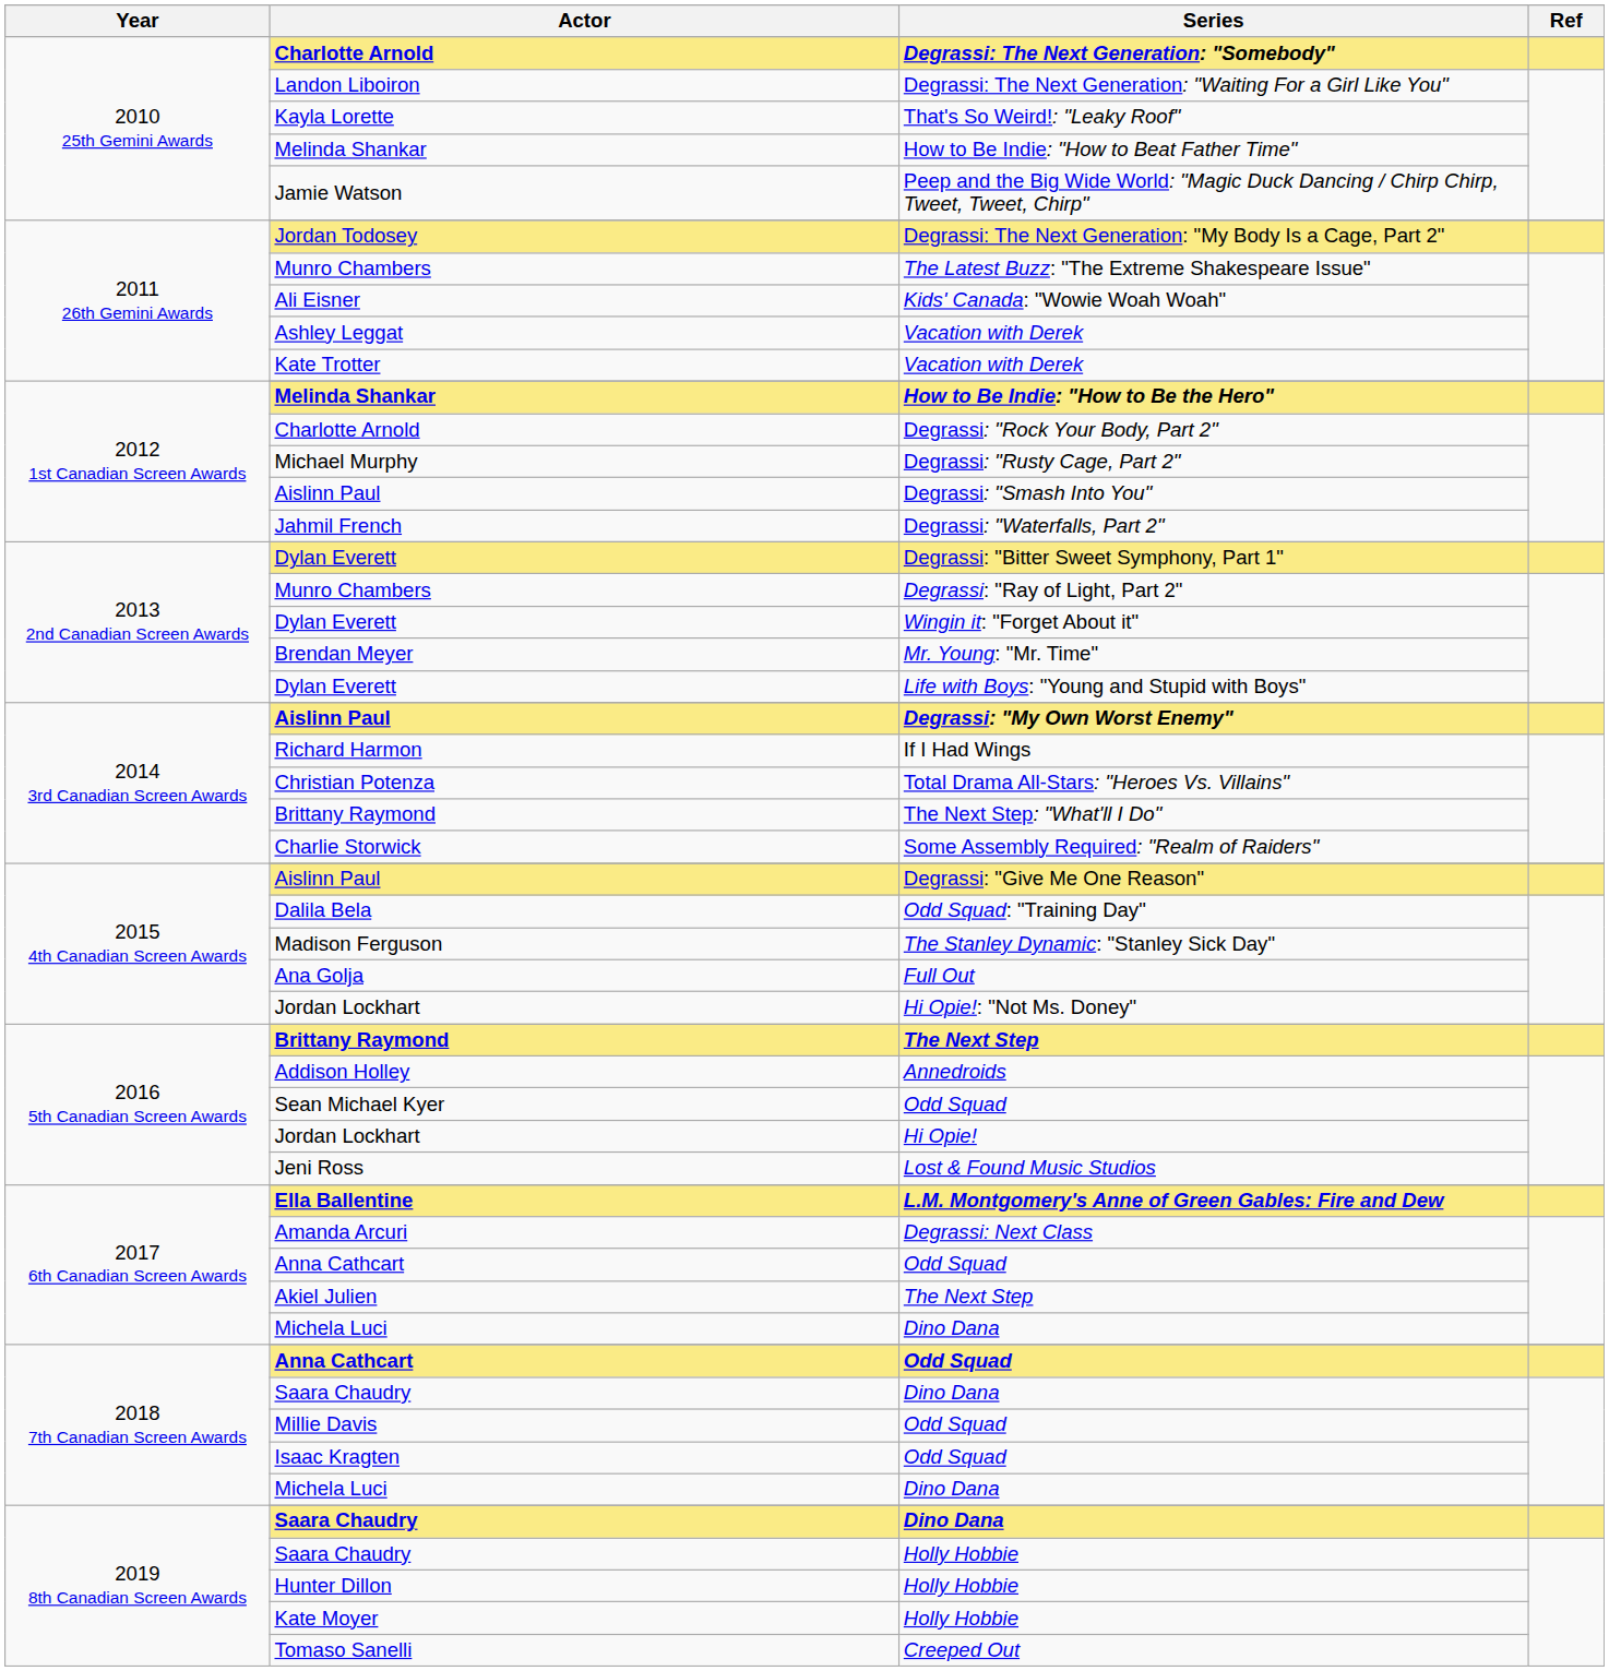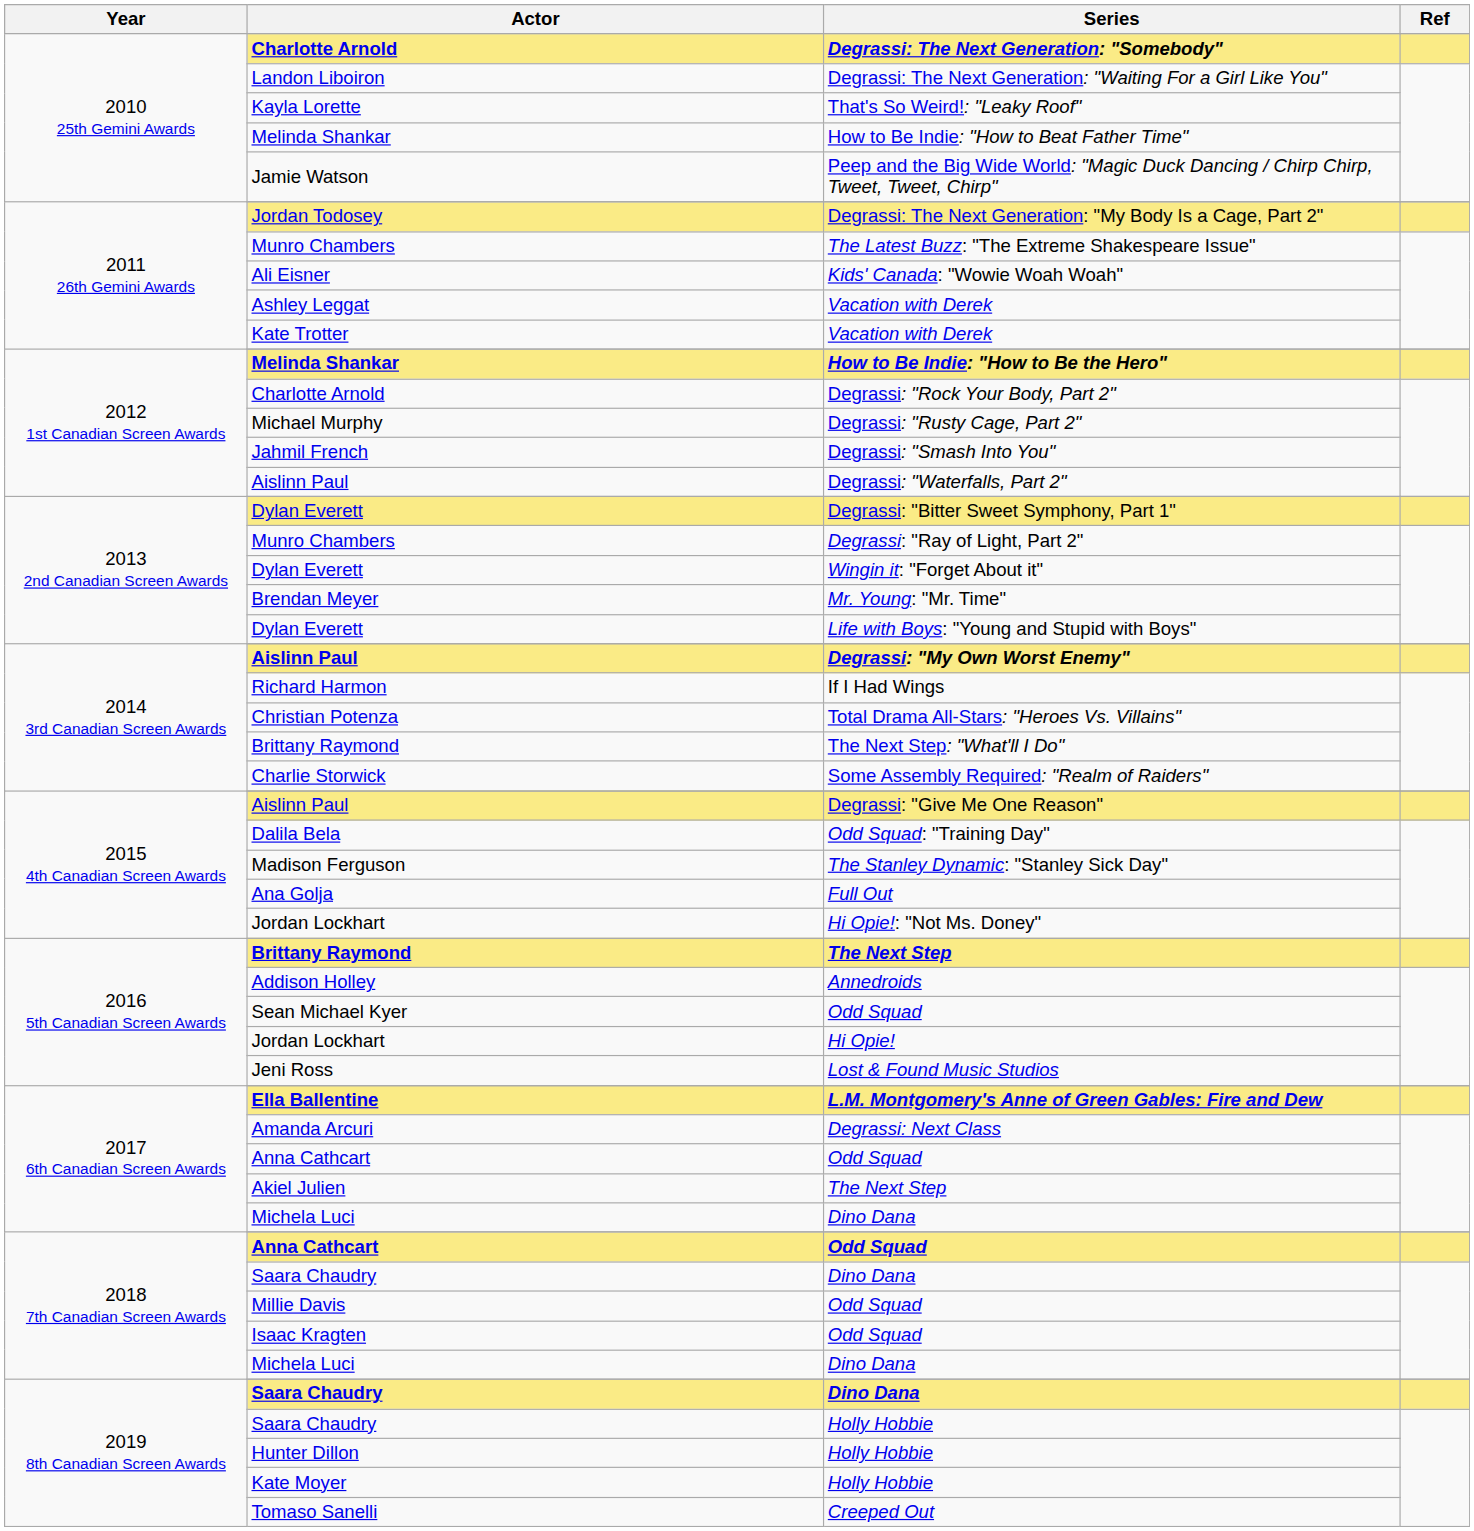Degrassi: "Smash Into You" | Actor: Aislinn Paul -> Jahmil French
Degrassi: "Waterfalls, Part 2" | Actor: Jahmil French -> Aislinn Paul
